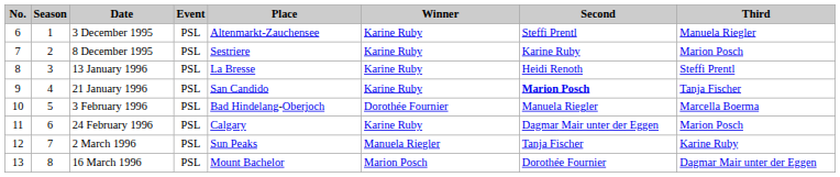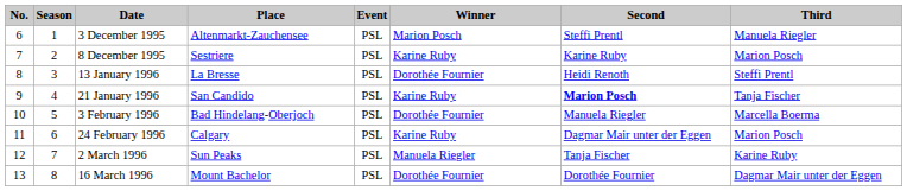columns swapped: Place <-> Event
3 December 1995 | Winner: Karine Ruby -> Marion Posch
13 January 1996 | Winner: Karine Ruby -> Dorothée Fournier
16 March 1996 | Winner: Marion Posch -> Dorothée Fournier
